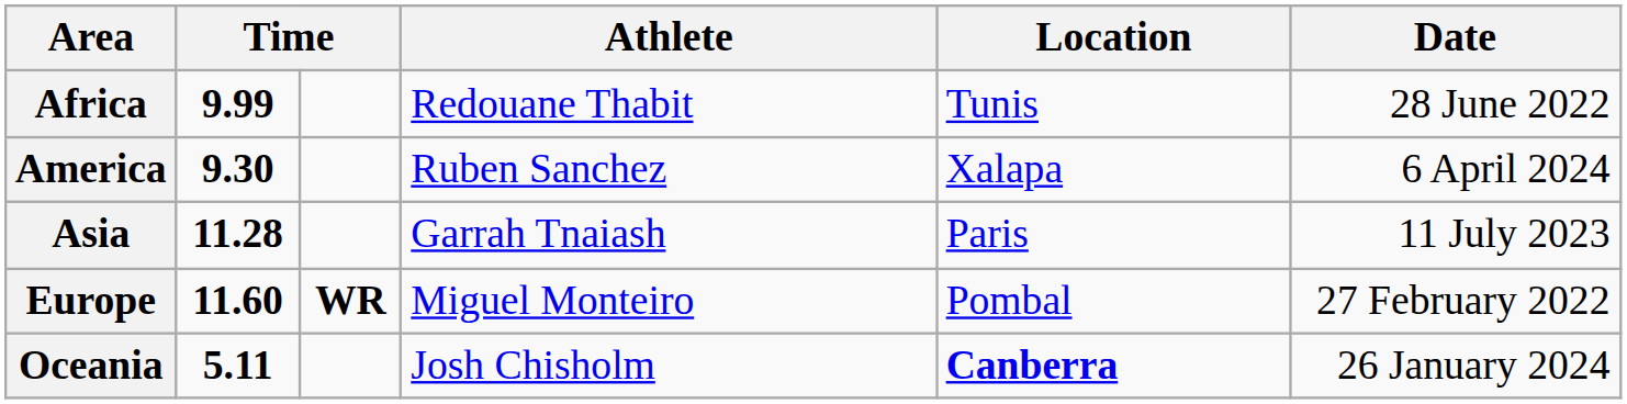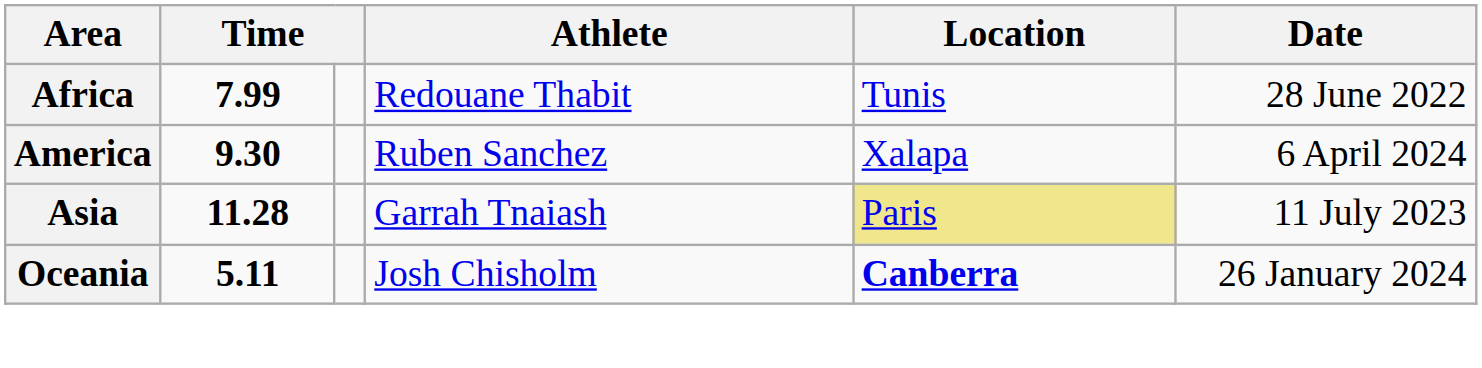Africa | column 2: 9.99 -> 7.99
Asia | Location: no background -> khaki background
- row: Europe | 11.60 | WR | Miguel Monteiro | Pombal | 27 February 2022
